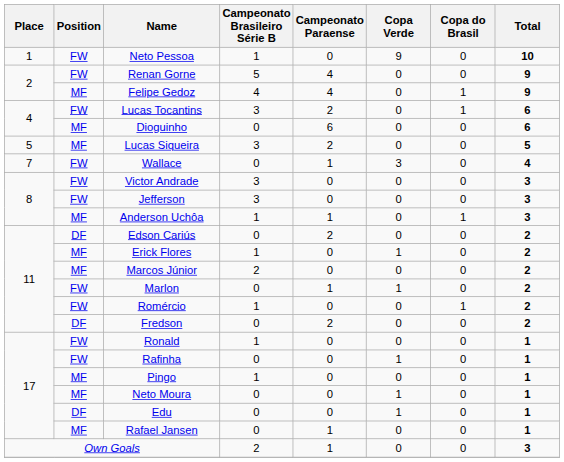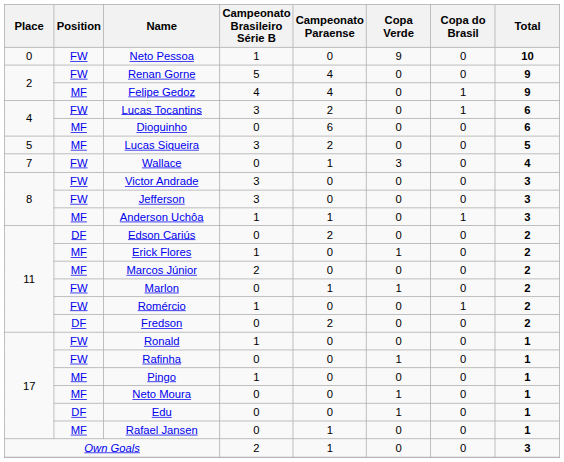Neto Pessoa | Place: 1 -> 0
